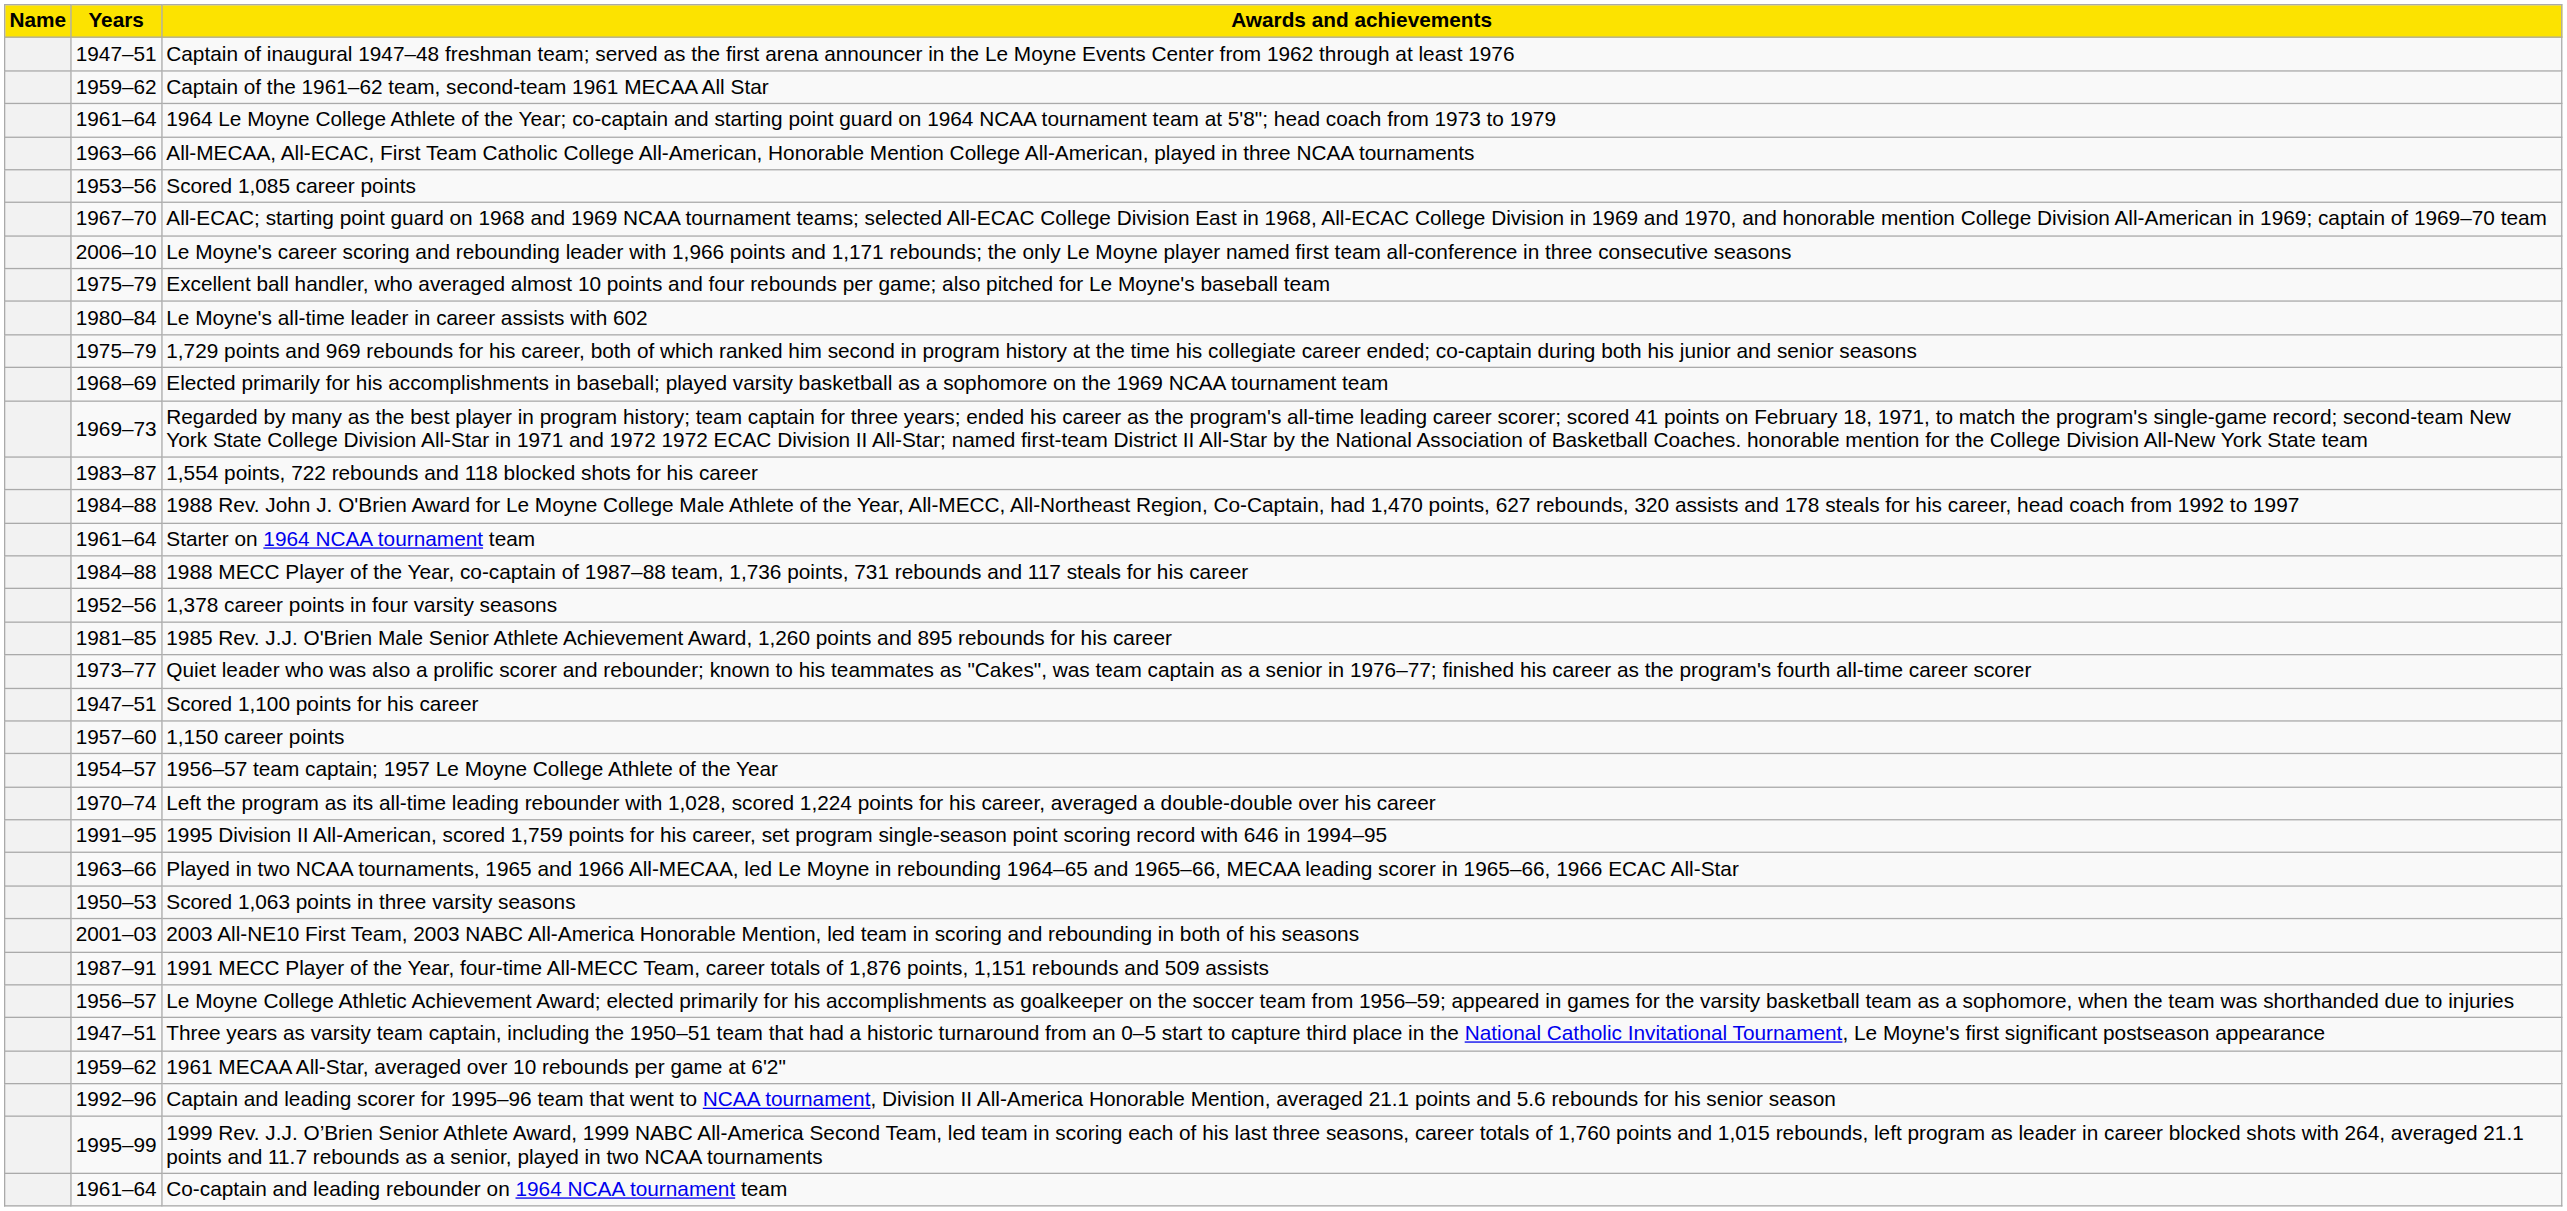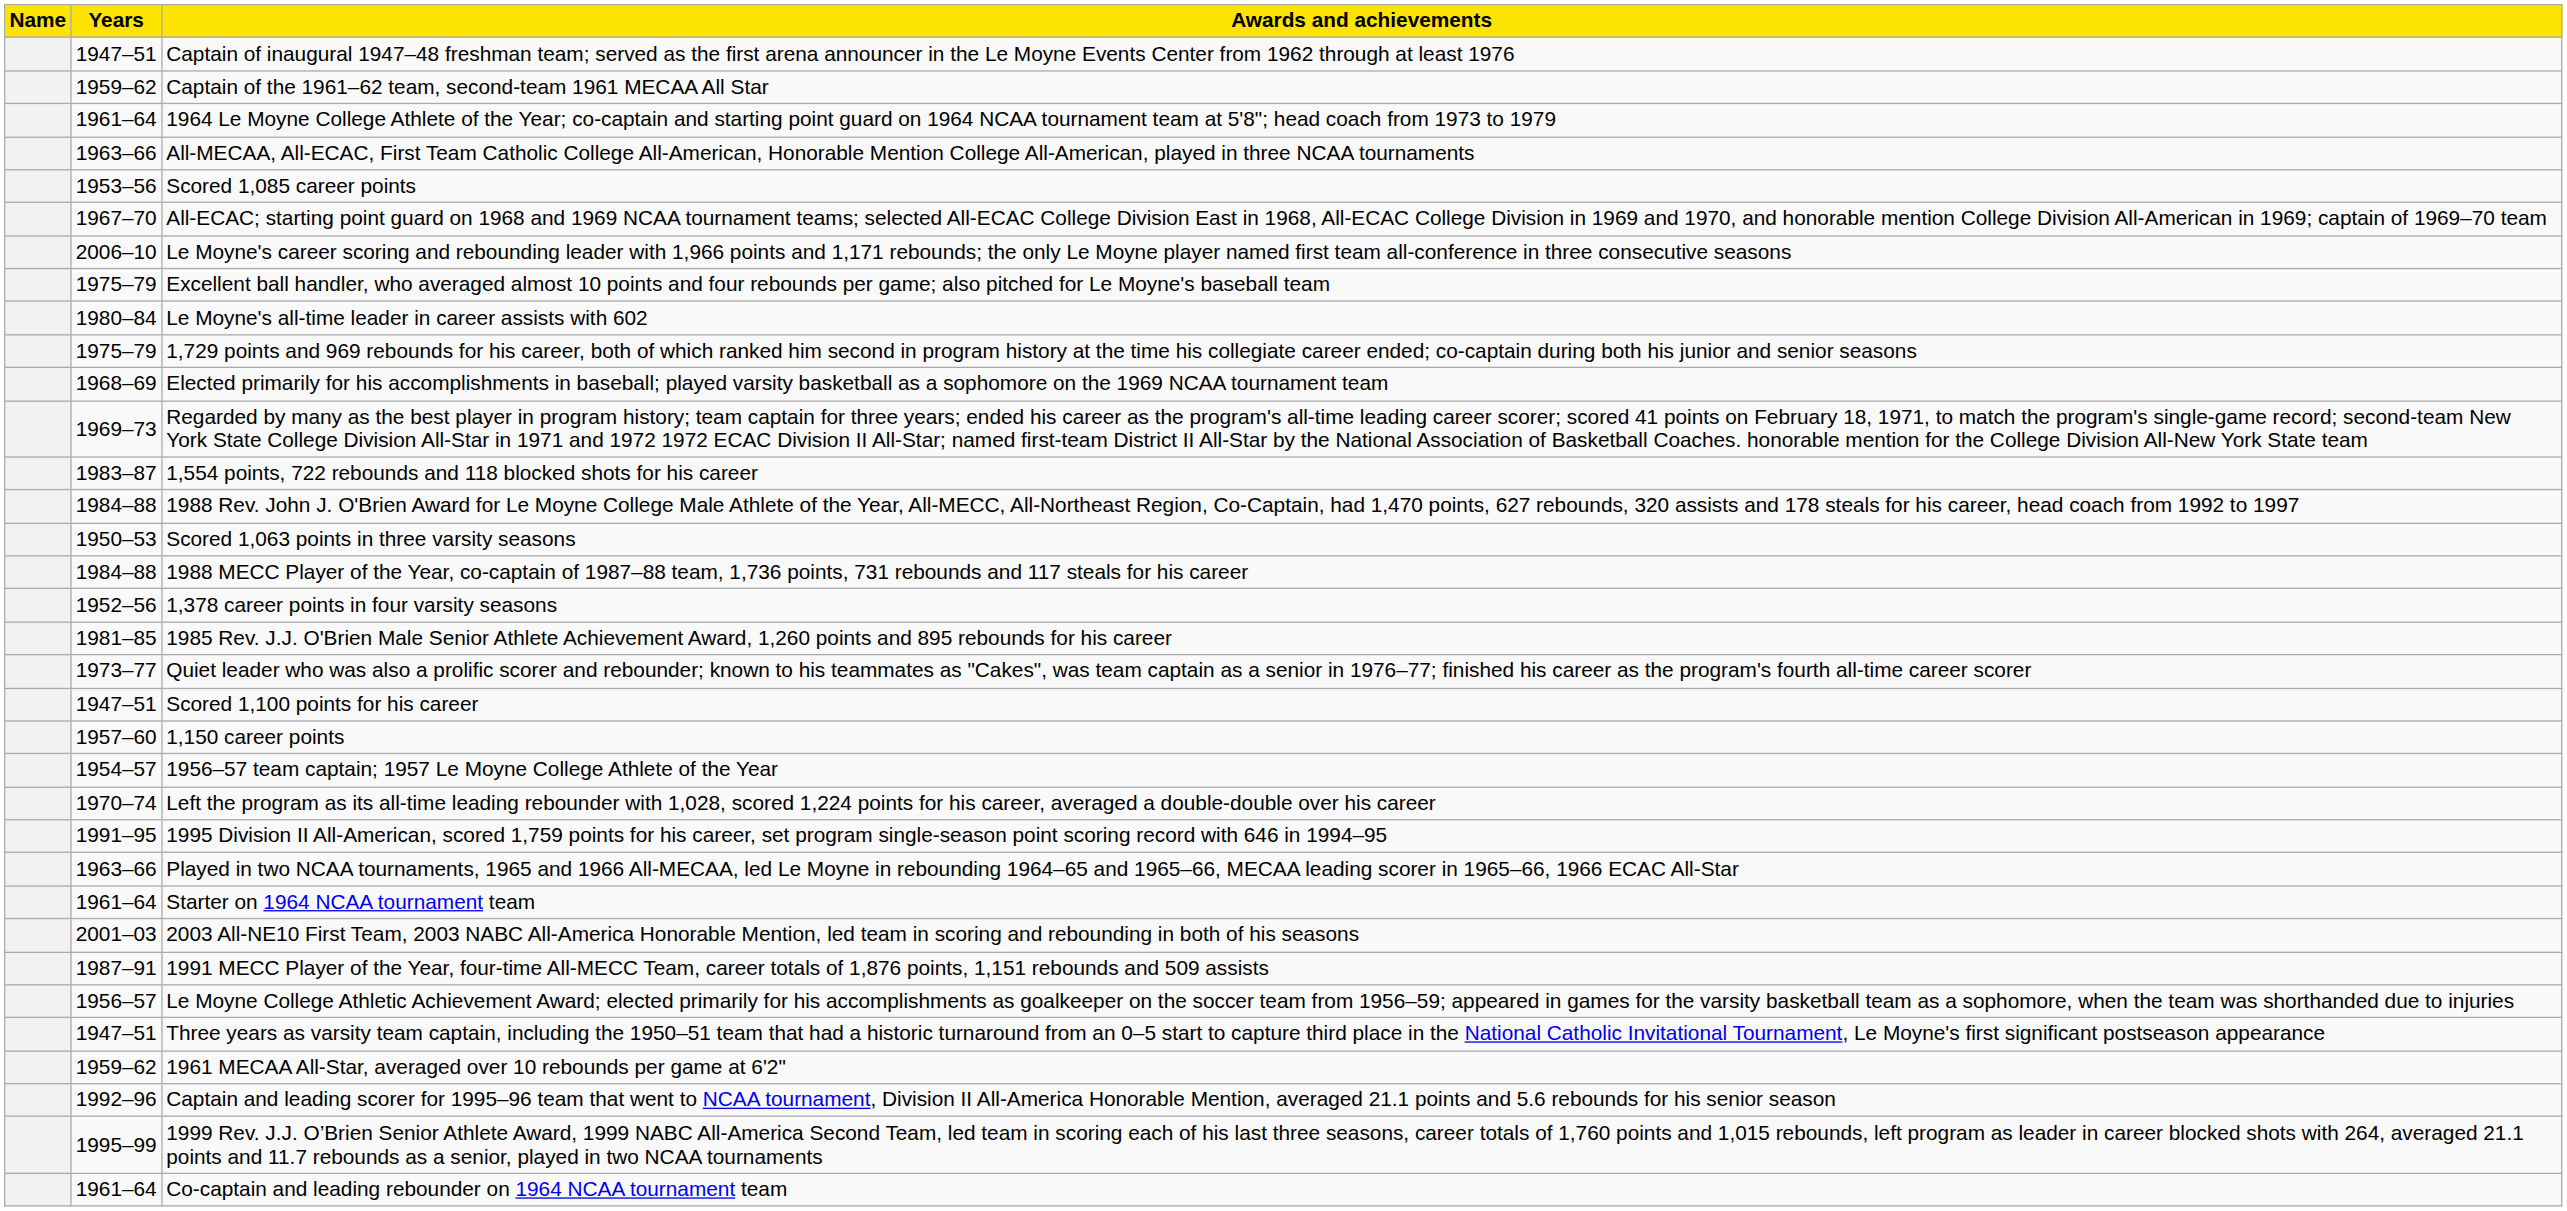rows swapped: Scored 1,063 points in three varsity seasons <-> Starter on 1964 NCAA tournament team
